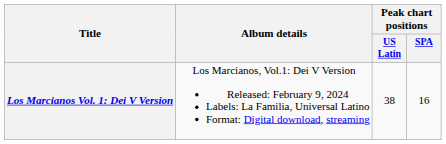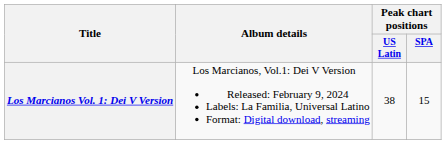Los Marcianos Vol. 1: Dei V Version | Peak chart positions / SPA: 16 -> 15
